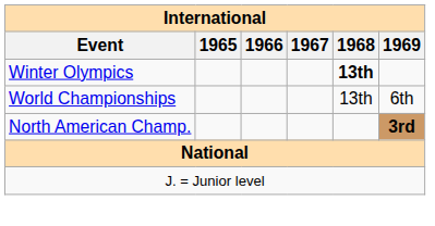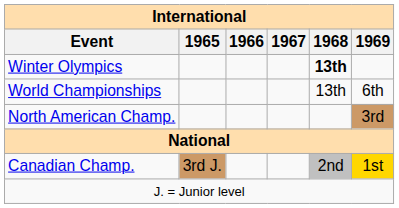North American Champ. | 1969: bold -> normal
+ row: Canadian Champ. | 3rd J. | 2nd | 1st
